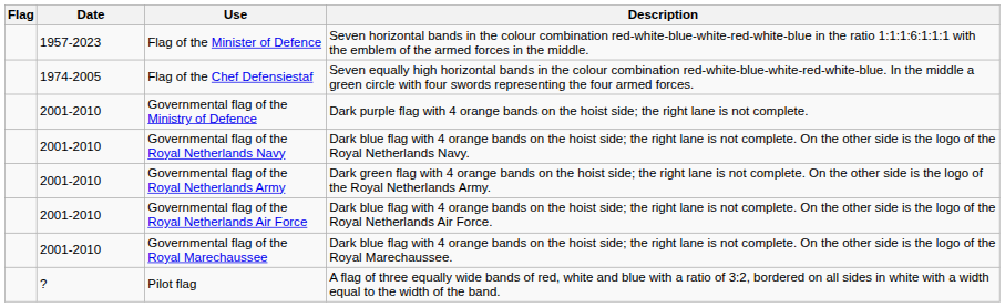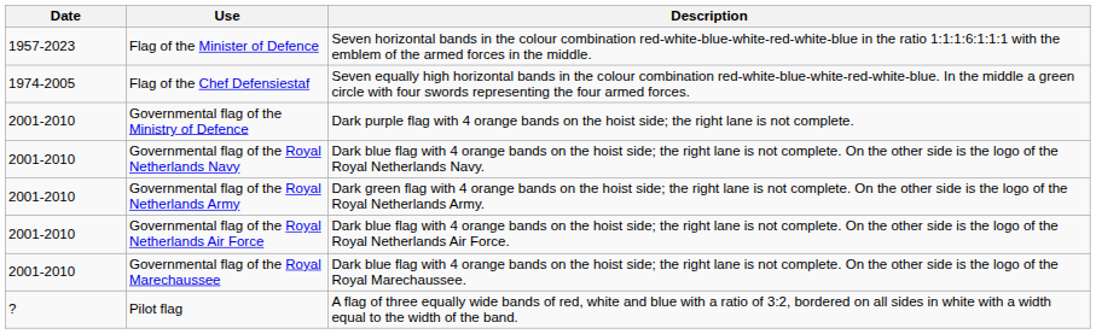- column: Flag
